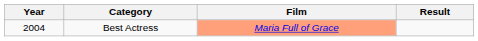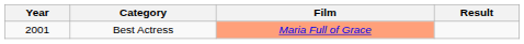Best Actress | Year: 2004 -> 2001
